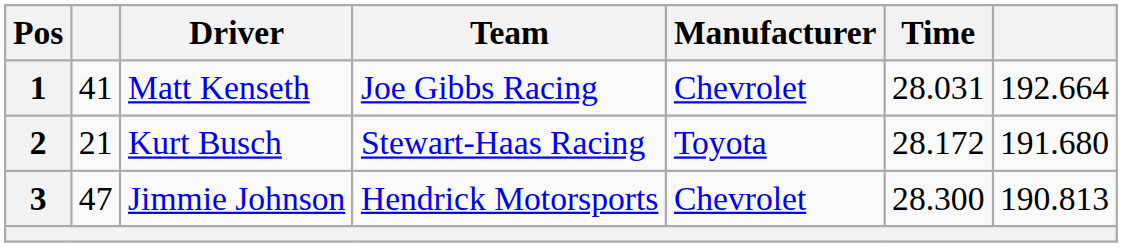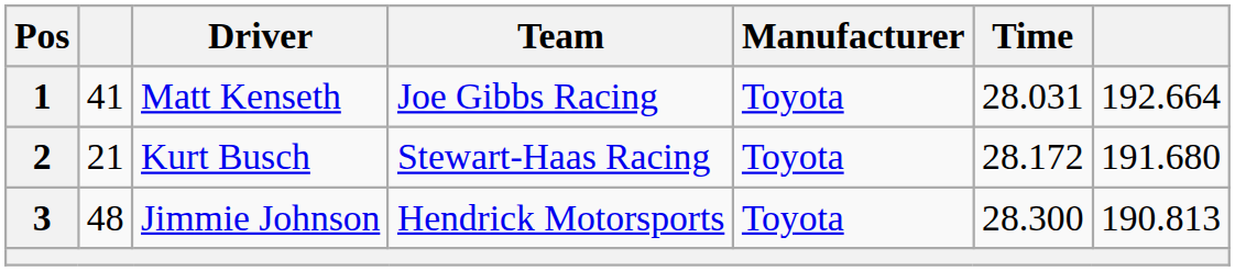1 | Manufacturer: Chevrolet -> Toyota
3 | column 2: 47 -> 48
3 | Manufacturer: Chevrolet -> Toyota
